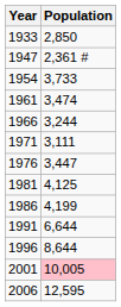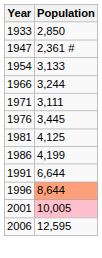1954 | Population: 3,733 -> 3,133
- row: 1961 | 3,474
1976 | Population: 3,447 -> 3,445
1996 | Population: no background -> lightsalmon background
